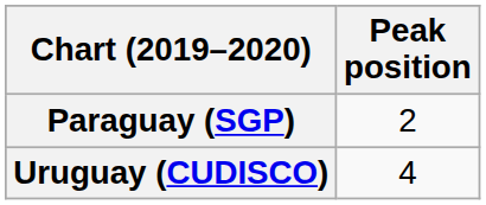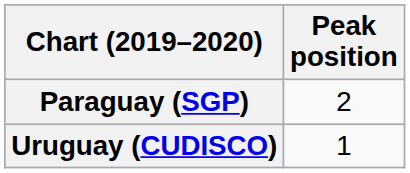Uruguay (CUDISCO) | Peak position: 4 -> 1
